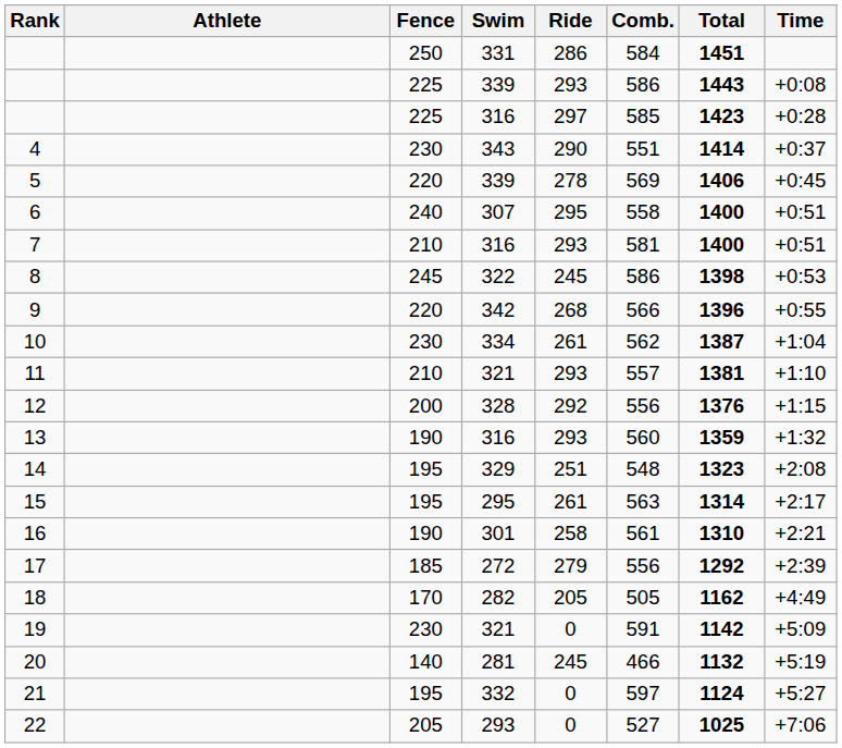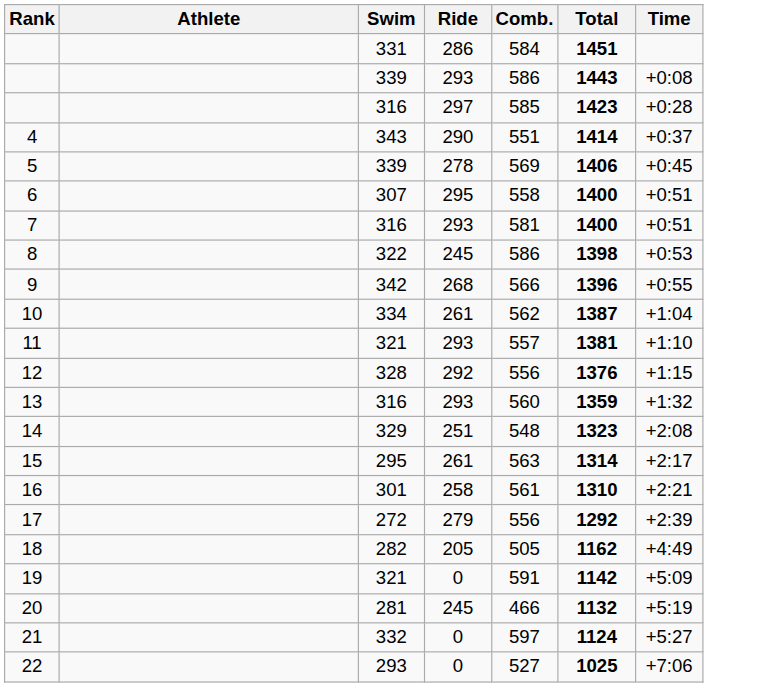- column: Fence | 250 | 225 | 225 | 230 | 220 | 240 | 210 | 245 | 220 | 230 | 210 | 200 | 190 | 195 | 195 | 190 | 185 | 170 | 230 | 140 | 195 | 205
